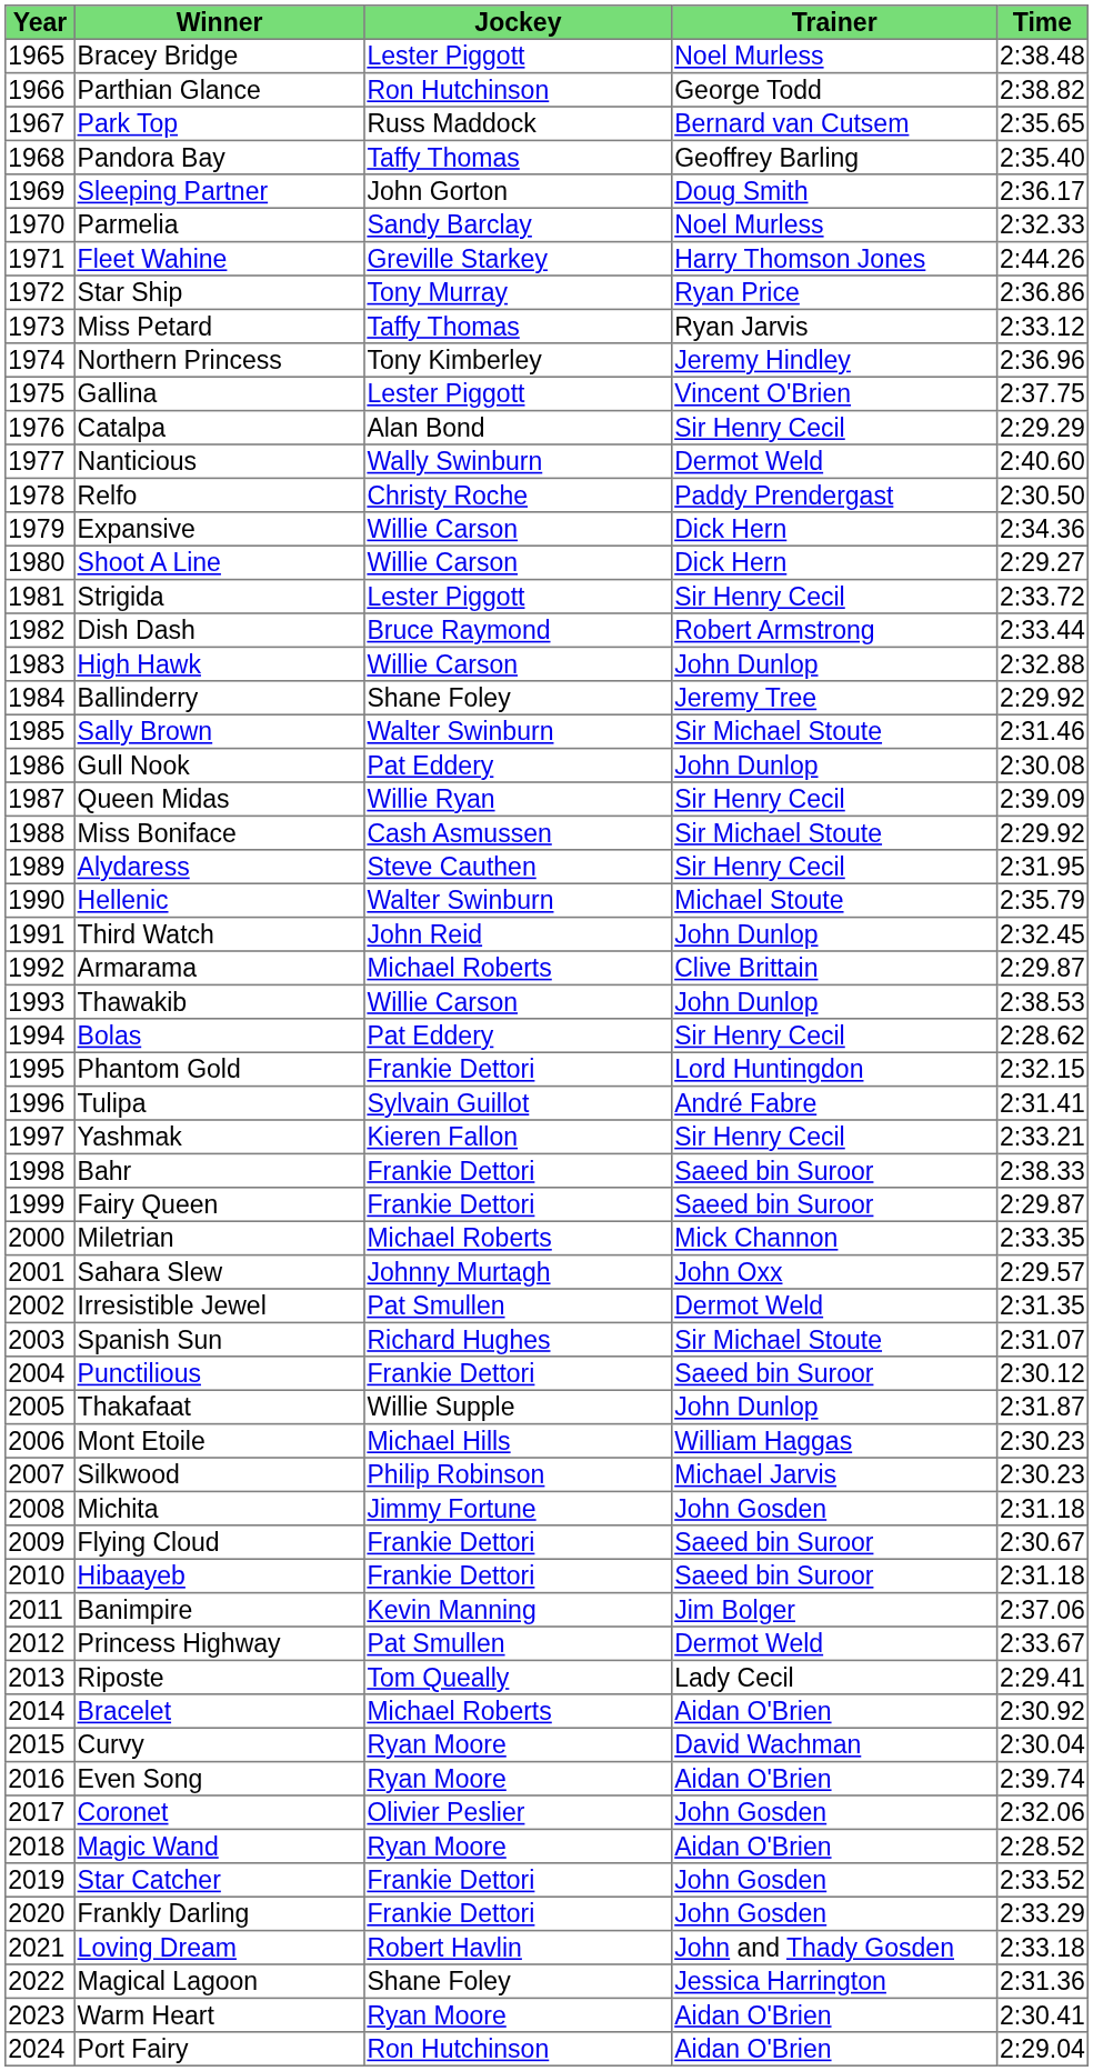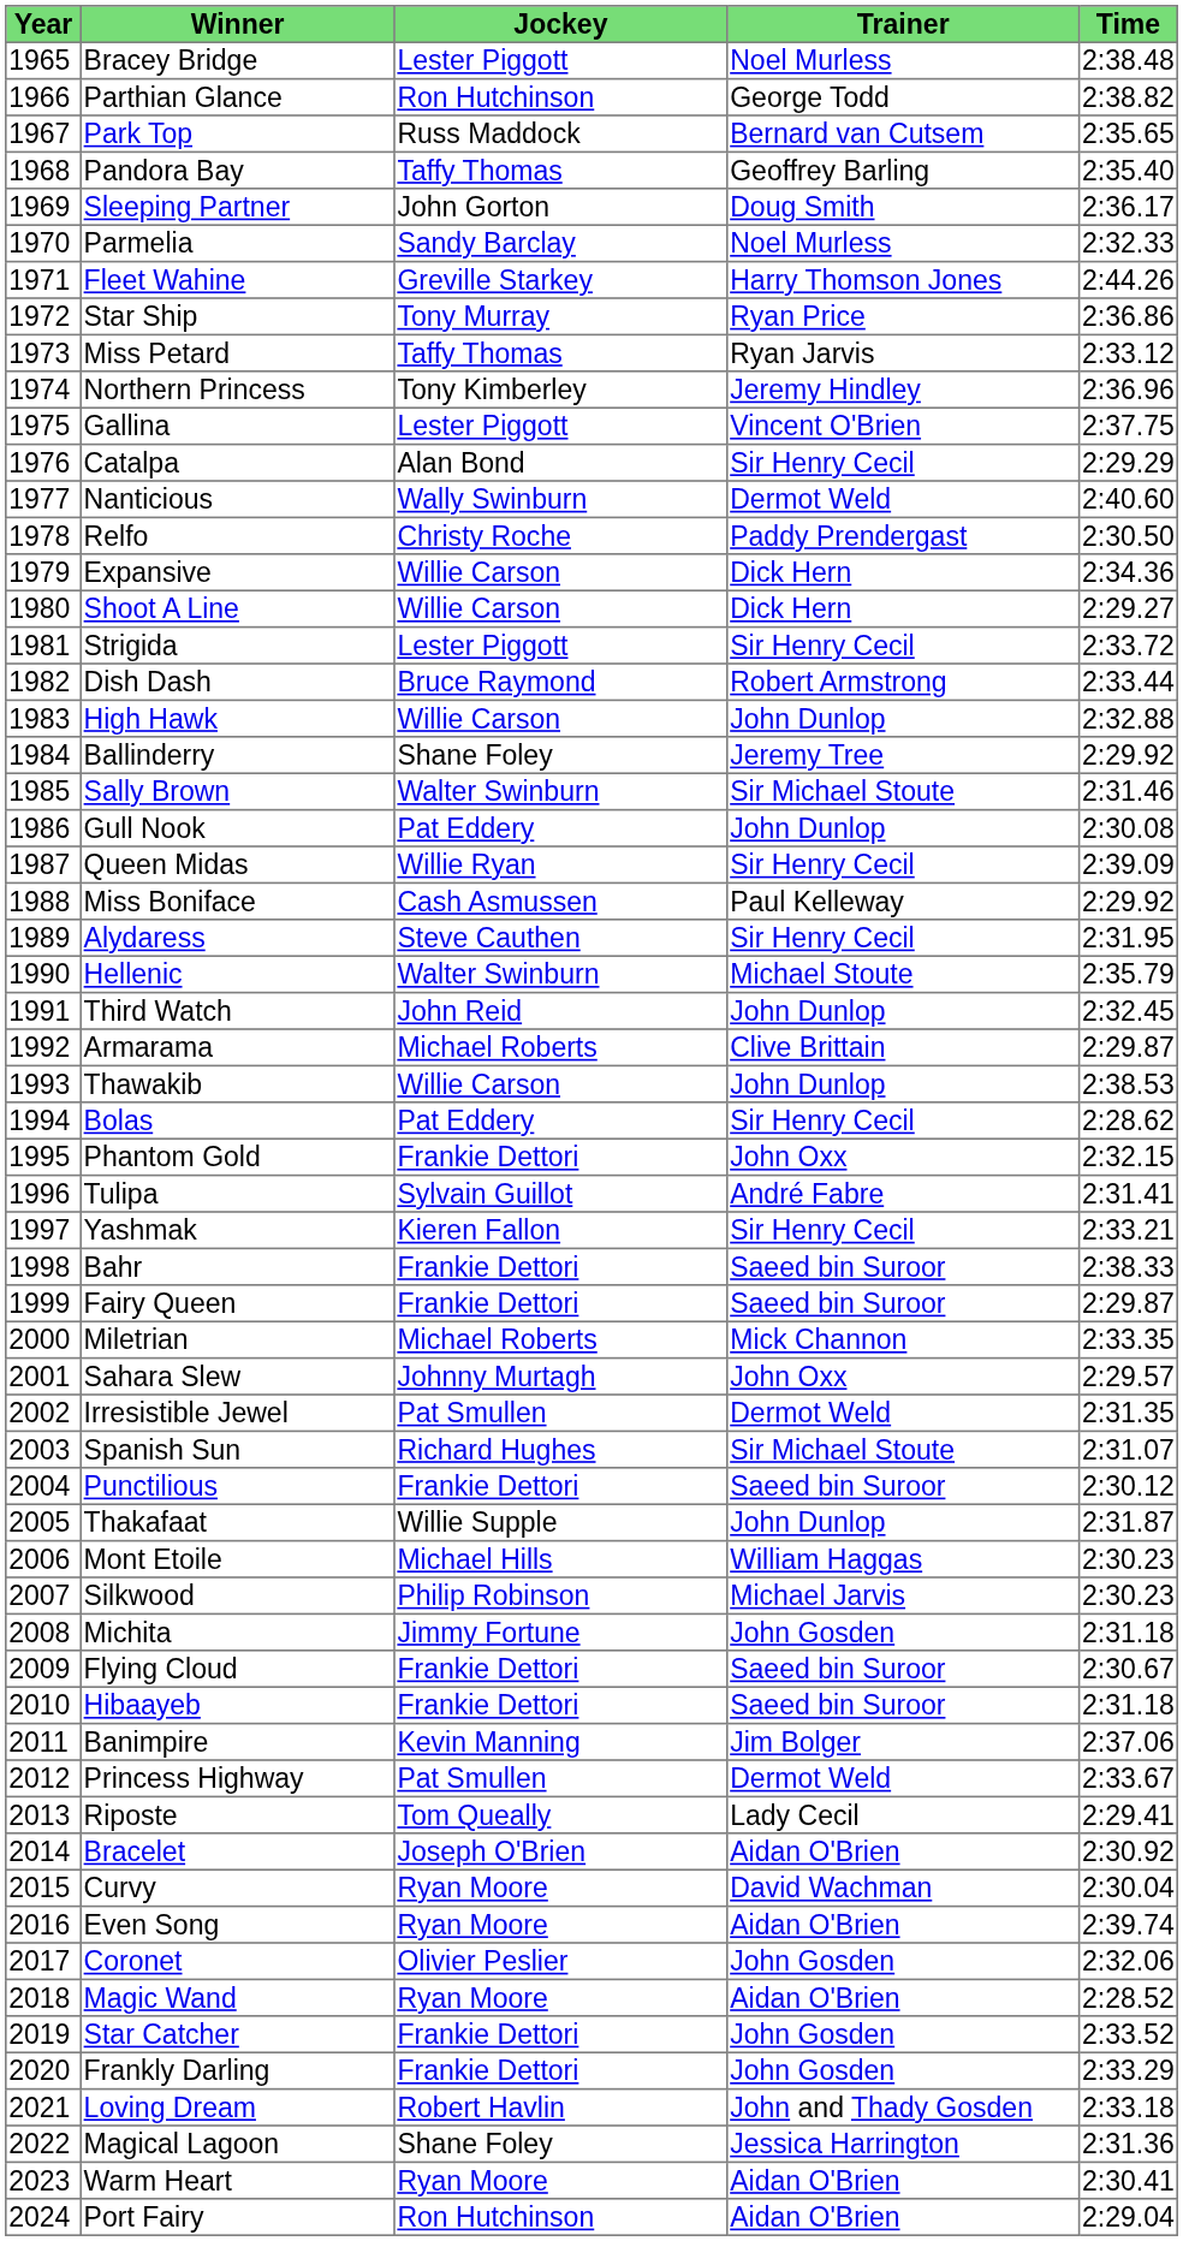Miss Boniface | Trainer: Sir Michael Stoute -> Paul Kelleway
Phantom Gold | Trainer: Lord Huntingdon -> John Oxx
Bracelet | Jockey: Michael Roberts -> Joseph O'Brien
